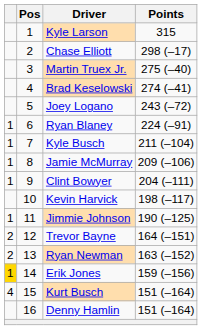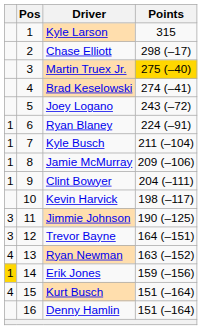Martin Truex Jr. | Points: no background -> gold background
Jimmie Johnson | column 1: 1 -> 3
Trevor Bayne | column 1: 2 -> 3
Ryan Newman | column 1: 2 -> 4
